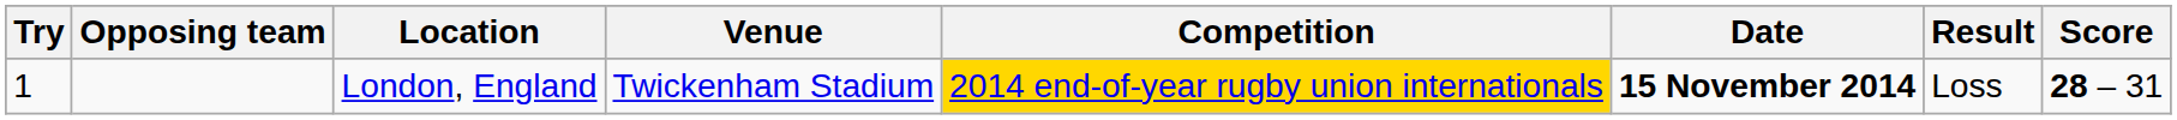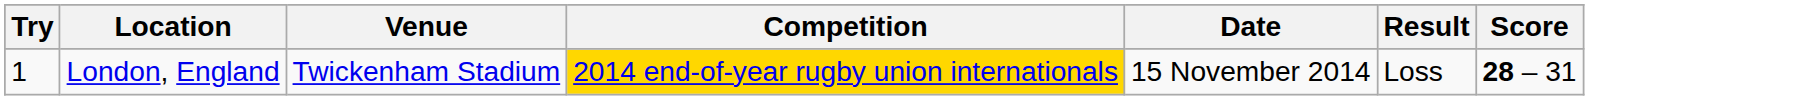- column: Opposing team
London, England | Date: bold -> normal
